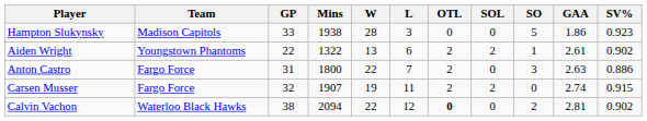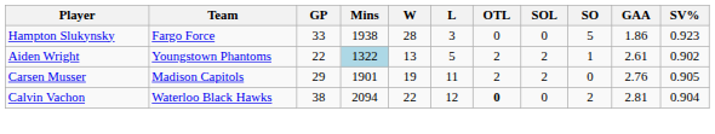Hampton Slukynsky | Team: Madison Capitols -> Fargo Force
Aiden Wright | Mins: no background -> lightblue background
Aiden Wright | L: 6 -> 5
- row: Anton Castro | Fargo Force | 31 | 1800 | 22 | 7 | 2 | 0 | 3 | 2.63 | 0.886
Carsen Musser | Team: Fargo Force -> Madison Capitols
Carsen Musser | GP: 32 -> 29
Carsen Musser | Mins: 1907 -> 1901
Carsen Musser | GAA: 2.74 -> 2.76
Carsen Musser | SV%: 0.915 -> 0.905
Calvin Vachon | SV%: 0.902 -> 0.904
